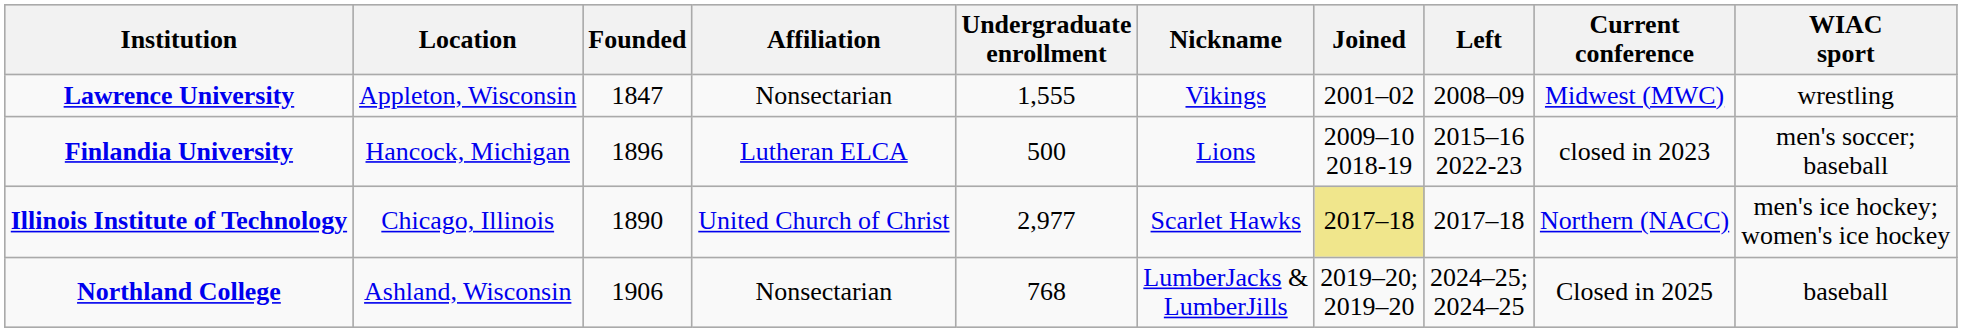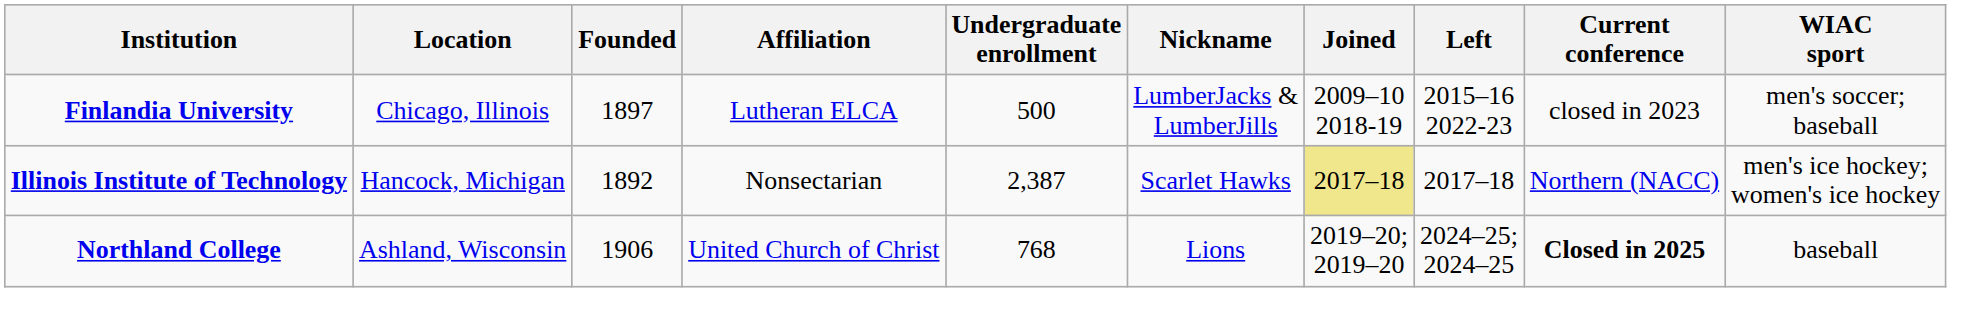- row: Lawrence University | Appleton, Wisconsin | 1847 | Nonsectarian | 1,555 | Vikings | 2001–02 | 2008–09 | Midwest (MWC) | wrestling
Finlandia University | Location: Hancock, Michigan -> Chicago, Illinois
Finlandia University | Founded: 1896 -> 1897
Finlandia University | Nickname: Lions -> LumberJacks & LumberJills
Illinois Institute of Technology | Location: Chicago, Illinois -> Hancock, Michigan
Illinois Institute of Technology | Founded: 1890 -> 1892
Illinois Institute of Technology | Affiliation: United Church of Christ -> Nonsectarian
Illinois Institute of Technology | Undergraduate enrollment: 2,977 -> 2,387
Northland College | Affiliation: Nonsectarian -> United Church of Christ
Northland College | Nickname: LumberJacks & LumberJills -> Lions
Northland College | Current conference: normal -> bold
